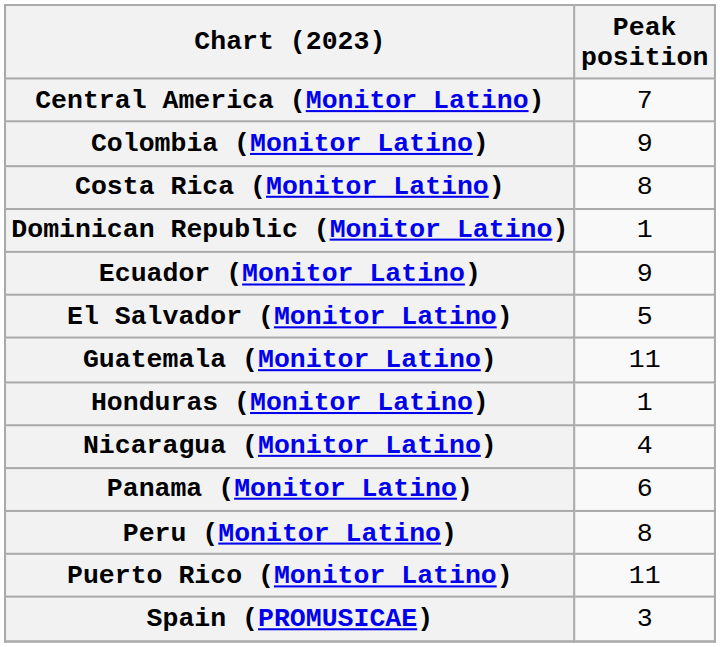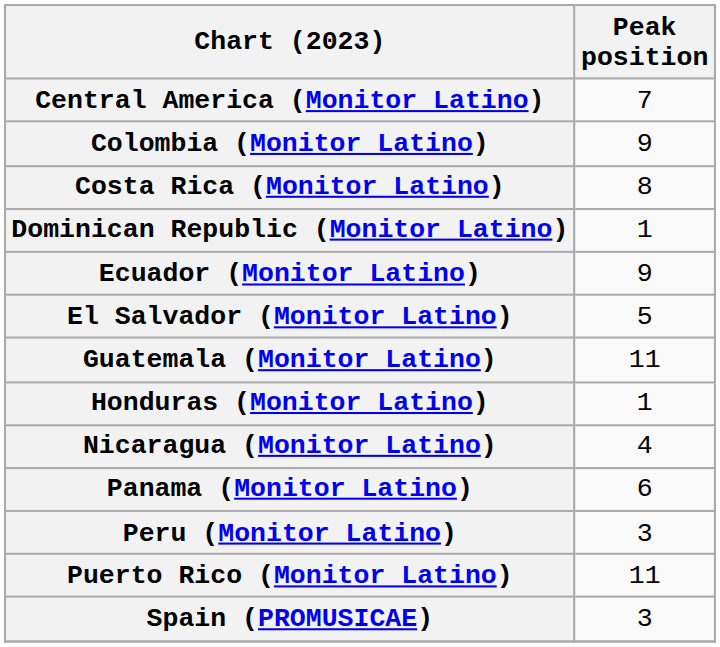Peru (Monitor Latino) | Peak position: 8 -> 3
